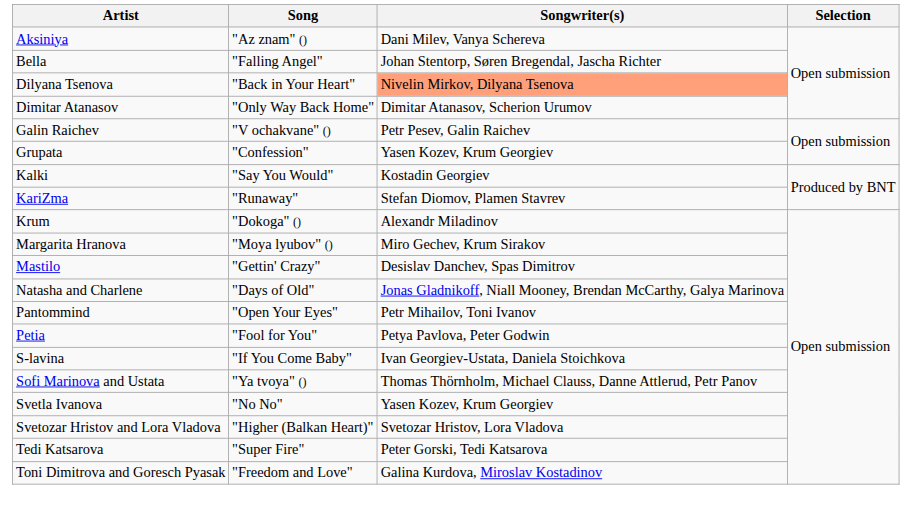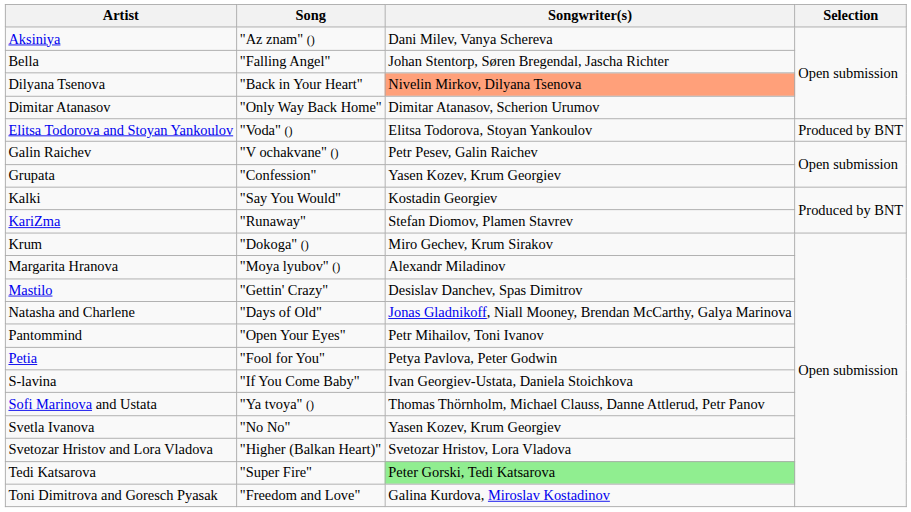+ row: Elitsa Todorova and Stoyan Yankoulov | "Voda" () | Elitsa Todorova, Stoyan Yankoulov | Produced by BNT
Krum | Songwriter(s): Alexandr Miladinov -> Miro Gechev, Krum Sirakov
Margarita Hranova | Songwriter(s): Miro Gechev, Krum Sirakov -> Alexandr Miladinov
Tedi Katsarova | Songwriter(s): no background -> lightgreen background
